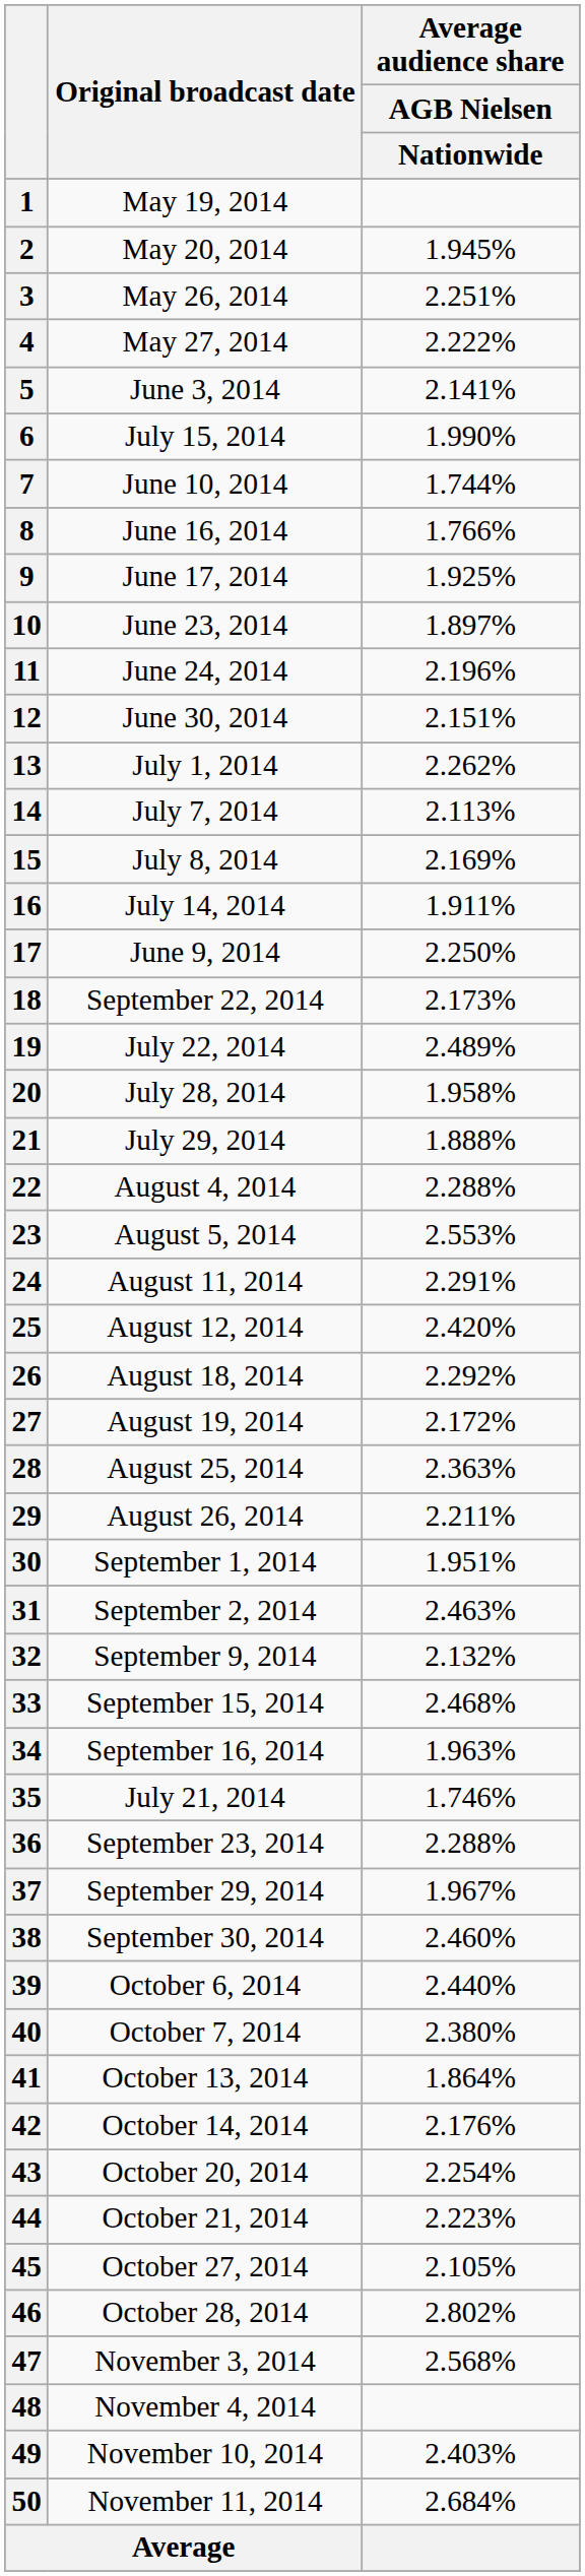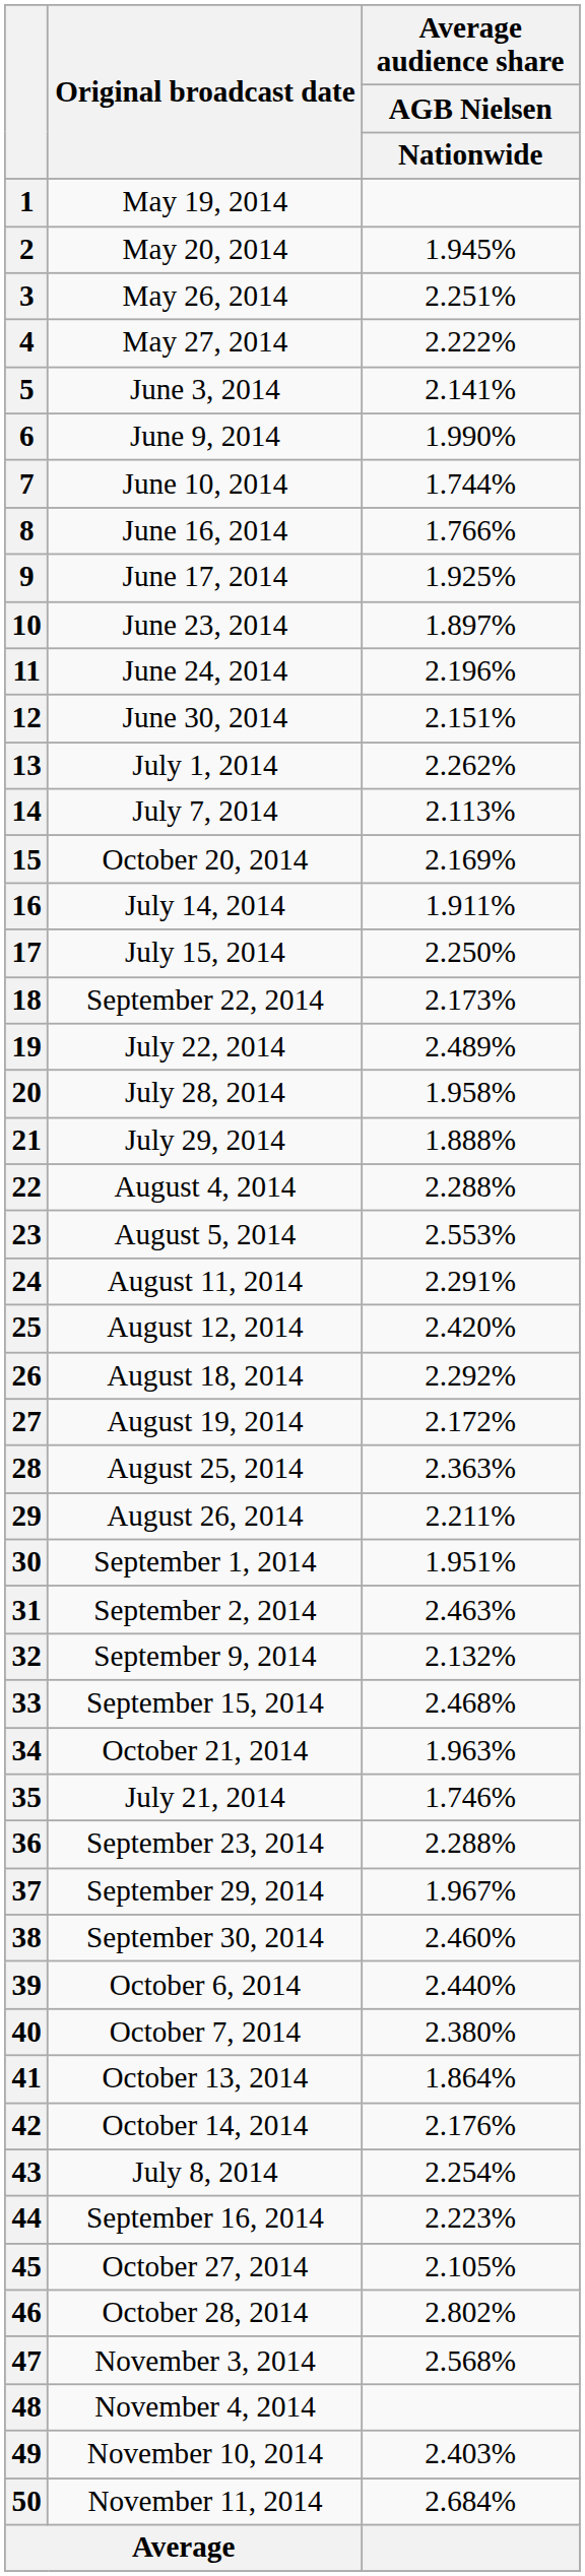6 | Original broadcast date: July 15, 2014 -> June 9, 2014
15 | Original broadcast date: July 8, 2014 -> October 20, 2014
17 | Original broadcast date: June 9, 2014 -> July 15, 2014
34 | Original broadcast date: September 16, 2014 -> October 21, 2014
43 | Original broadcast date: October 20, 2014 -> July 8, 2014
44 | Original broadcast date: October 21, 2014 -> September 16, 2014
